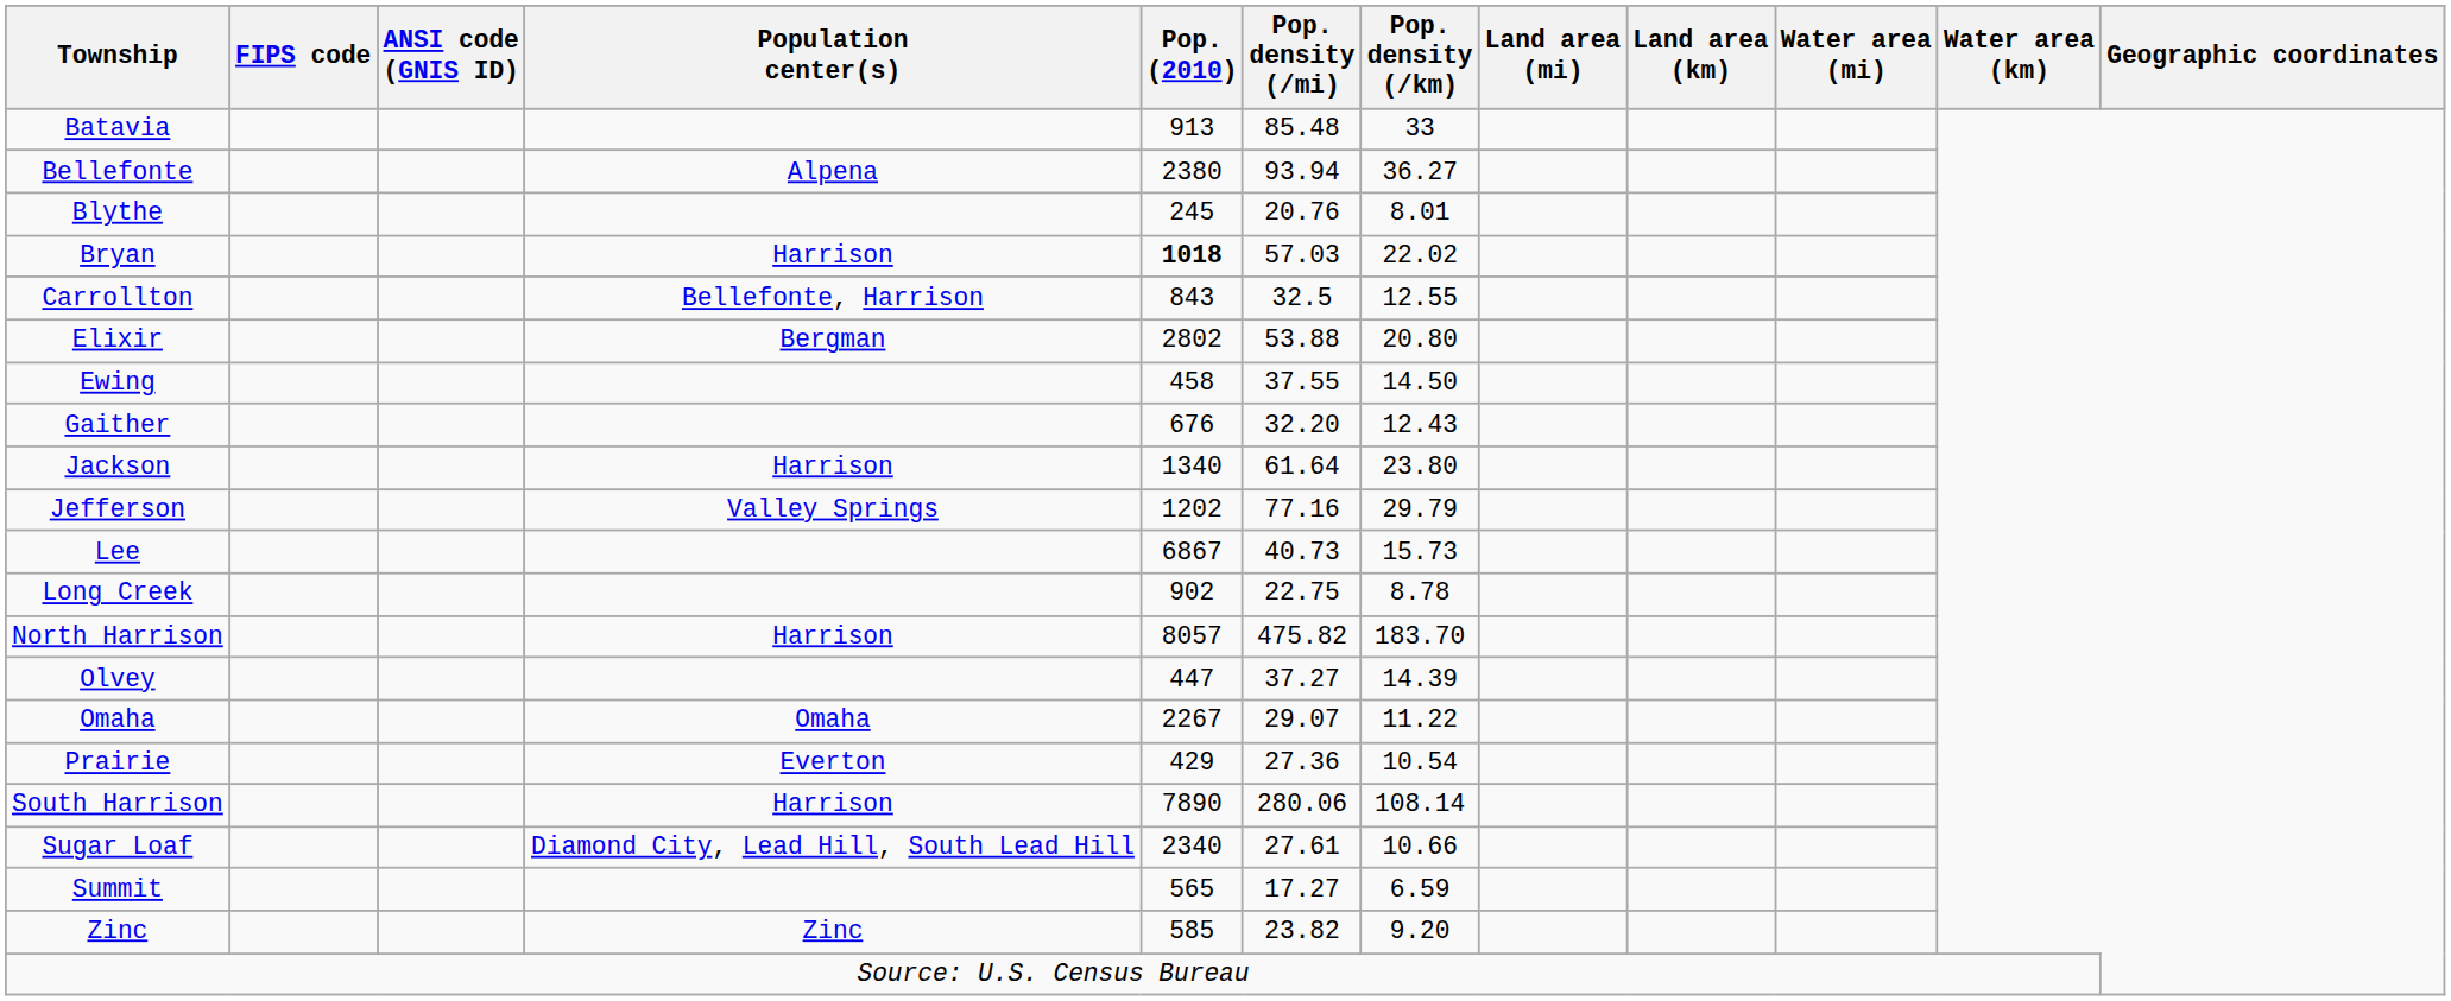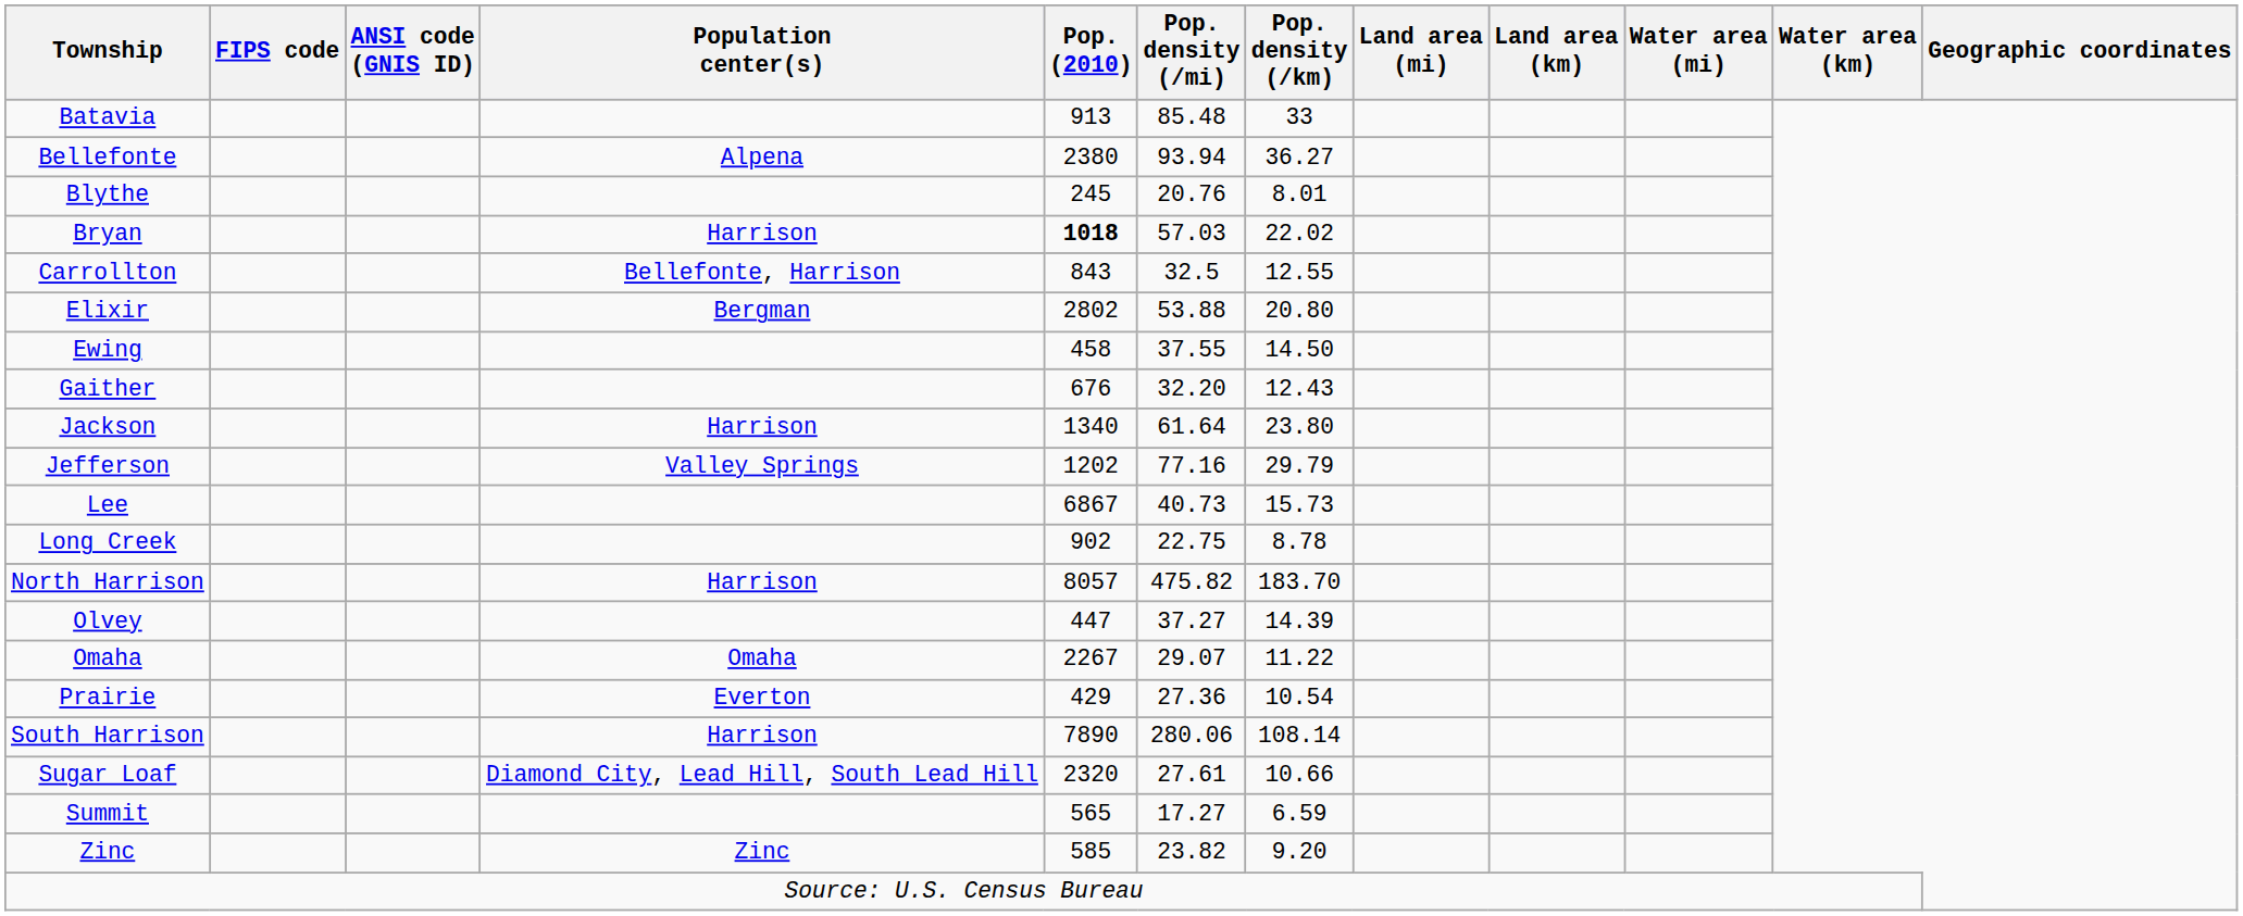Sugar Loaf | Pop. (2010): 2340 -> 2320
